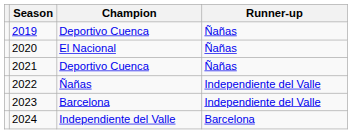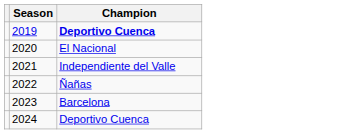- column: Runner-up | Ñañas | Ñañas | Ñañas | Independiente del Valle | Independiente del Valle | Barcelona
2019 | Champion: normal -> bold
2021 | Champion: Deportivo Cuenca -> Independiente del Valle
2024 | Champion: Independiente del Valle -> Deportivo Cuenca
